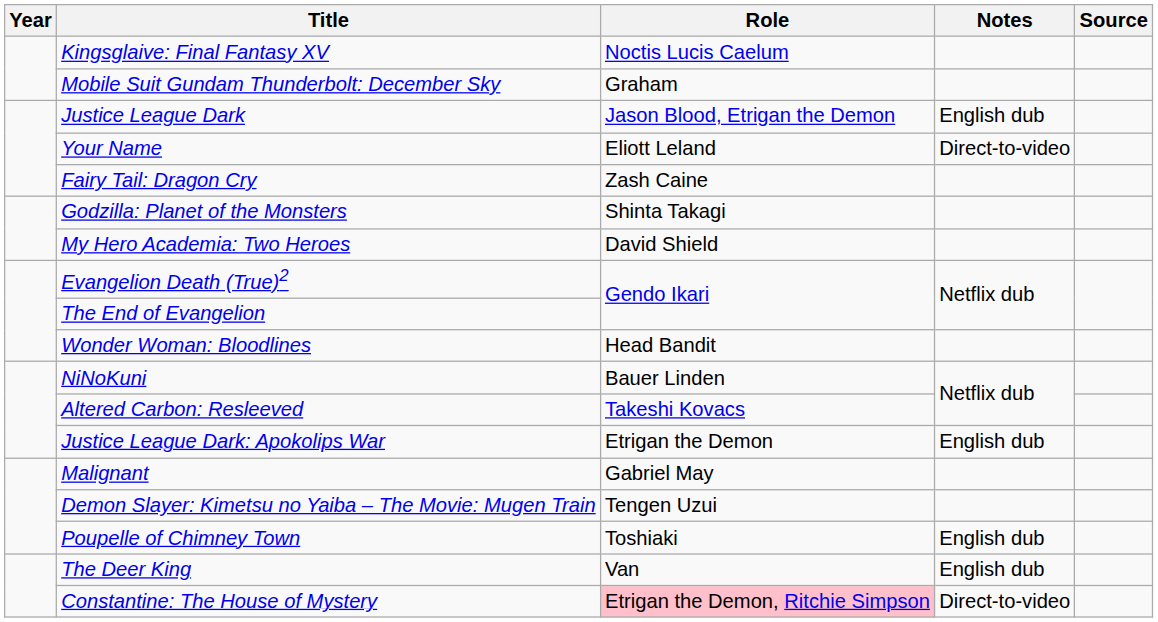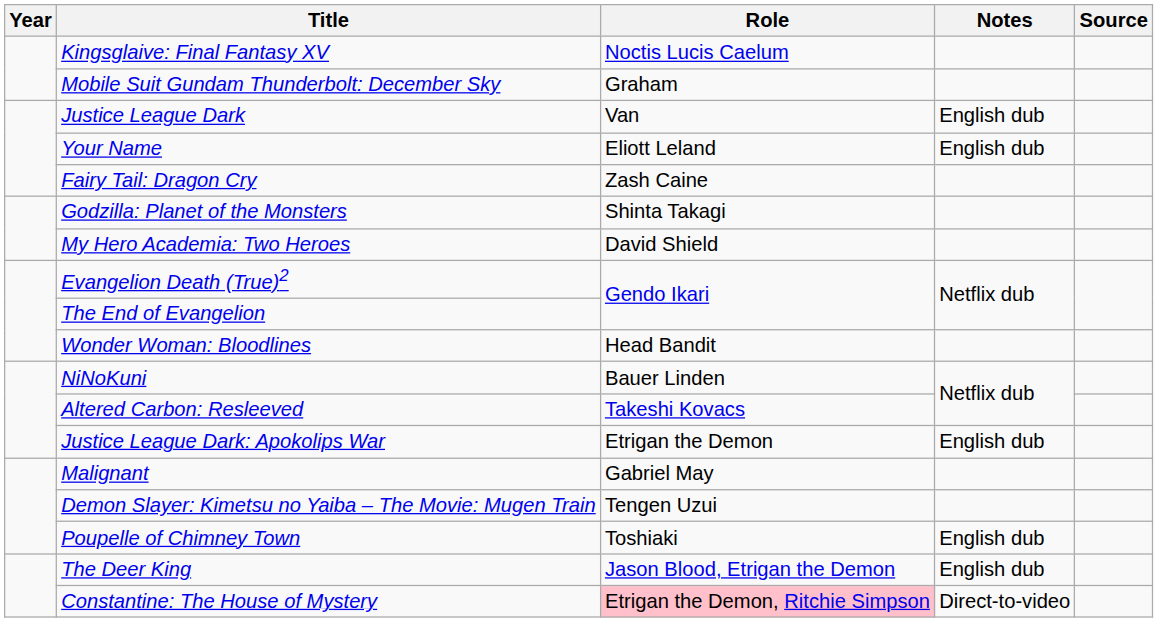Justice League Dark | Role: Jason Blood, Etrigan the Demon -> Van
Your Name | Notes: Direct-to-video -> English dub
The Deer King | Role: Van -> Jason Blood, Etrigan the Demon
